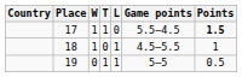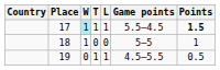17 | W: no background -> paleturquoise background
17 | L: 0 -> 1
18 | L: 1 -> 0
18 | Game points: 4.5–5.5 -> 5–5
19 | Game points: 5–5 -> 4.5–5.5
